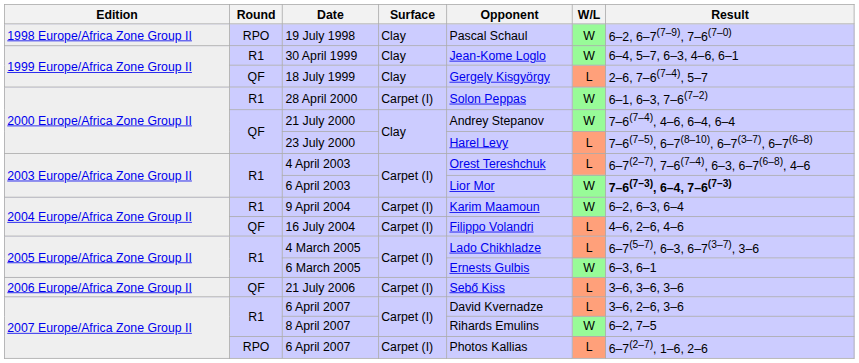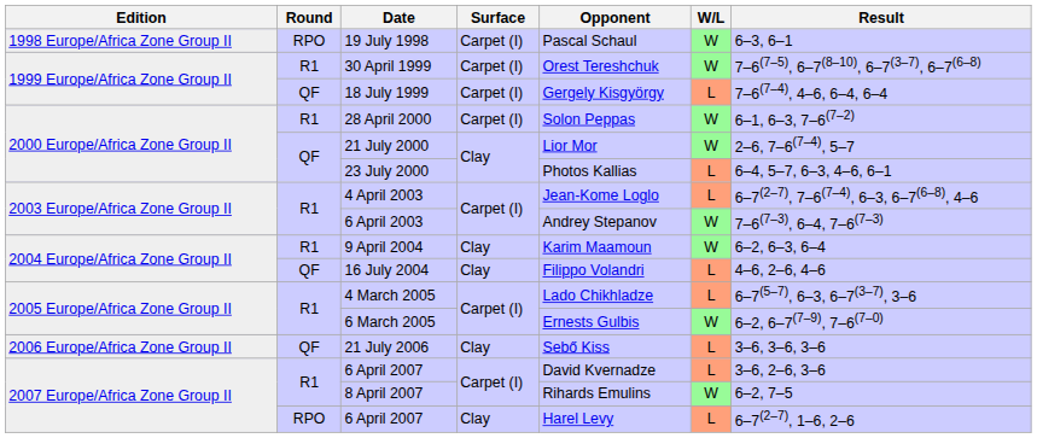19 July 1998 | Surface: Clay -> Carpet (I)
19 July 1998 | Result: 6–2, 6–7(7–9), 7–6(7–0) -> 6–3, 6–1
30 April 1999 | Surface: Clay -> Carpet (I)
30 April 1999 | Opponent: Jean-Kome Loglo -> Orest Tereshchuk
30 April 1999 | Result: 6–4, 5–7, 6–3, 4–6, 6–1 -> 7–6(7–5), 6–7(8–10), 6–7(3–7), 6–7(6–8)
18 July 1999 | Surface: Clay -> Carpet (I)
18 July 1999 | Result: 2–6, 7–6(7–4), 5–7 -> 7–6(7–4), 4–6, 6–4, 6–4
21 July 2000 | Opponent: Andrey Stepanov -> Lior Mor
21 July 2000 | Result: 7–6(7–4), 4–6, 6–4, 6–4 -> 2–6, 7–6(7–4), 5–7
23 July 2000 | Opponent: Harel Levy -> Photos Kallias
23 July 2000 | Result: 7–6(7–5), 6–7(8–10), 6–7(3–7), 6–7(6–8) -> 6–4, 5–7, 6–3, 4–6, 6–1
4 April 2003 | Opponent: Orest Tereshchuk -> Jean-Kome Loglo
6 April 2003 | Opponent: Lior Mor -> Andrey Stepanov
6 April 2003 | Result: bold -> normal
9 April 2004 | Surface: Carpet (I) -> Clay
16 July 2004 | Surface: Carpet (I) -> Clay
6 March 2005 | Result: 6–3, 6–1 -> 6–2, 6–7(7–9), 7–6(7–0)
21 July 2006 | Surface: Carpet (I) -> Clay
RPO / 6 April 2007 | Surface: Carpet (I) -> Clay
RPO / 6 April 2007 | Opponent: Photos Kallias -> Harel Levy
